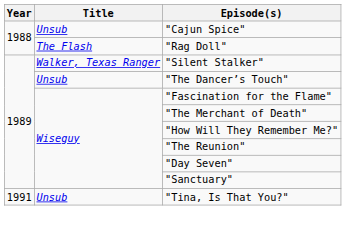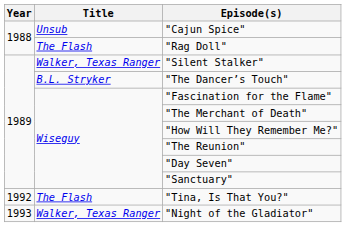"The Dancer’s Touch" | Title: Unsub -> B.L. Stryker
"Tina, Is That You?" | Year: 1991 -> 1992
"Tina, Is That You?" | Title: Unsub -> The Flash
+ row: 1993 | Walker, Texas Ranger | "Night of the Gladiator"
